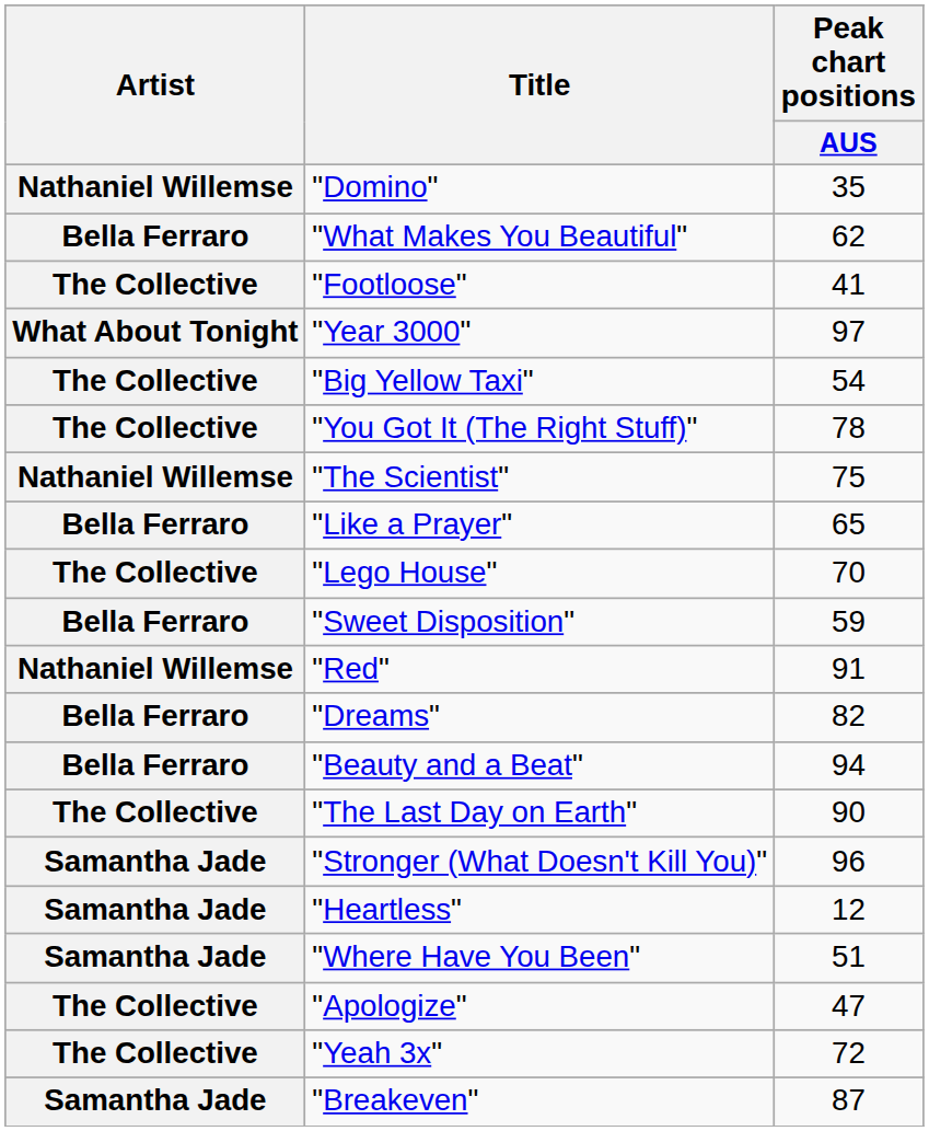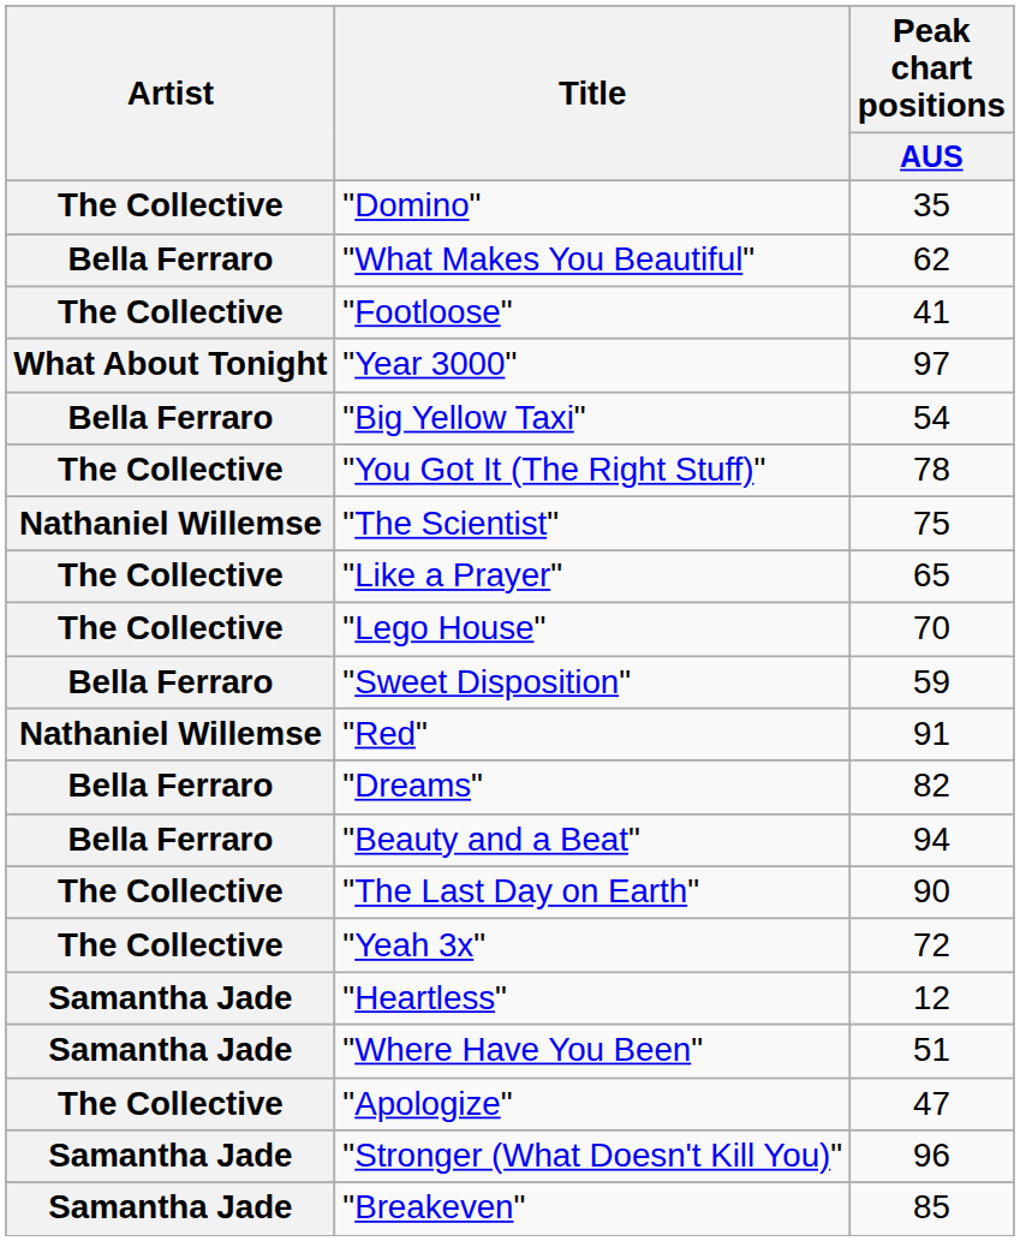"Domino" | Artist: Nathaniel Willemse -> The Collective
"Big Yellow Taxi" | Artist: The Collective -> Bella Ferraro
"Like a Prayer" | Artist: Bella Ferraro -> The Collective
rows swapped: "Stronger (What Doesn't Kill You)" <-> "Yeah 3x"
"Breakeven" | Peak chart positions / AUS: 87 -> 85
